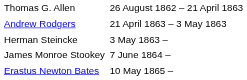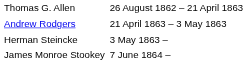- row: Erastus Newton Bates | 10 May 1865 –
